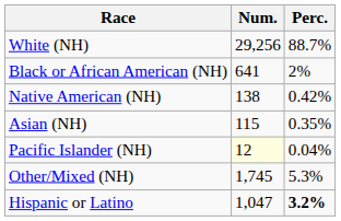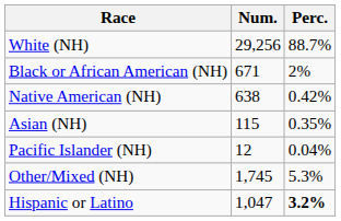Black or African American (NH) | Num.: 641 -> 671
Native American (NH) | Num.: 138 -> 638
Pacific Islander (NH) | Num.: lightyellow background -> no background
